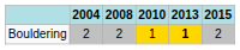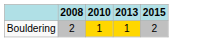- column: 2004 | 2
Bouldering | 2013: bold -> normal
